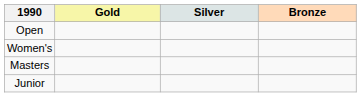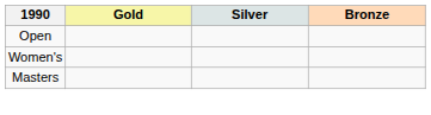- row: Junior
